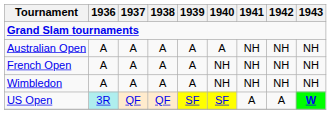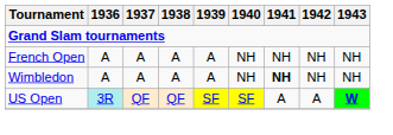- row: Australian Open | A | A | A | A | A | NH | NH | NH
Wimbledon | 1941: normal -> bold
